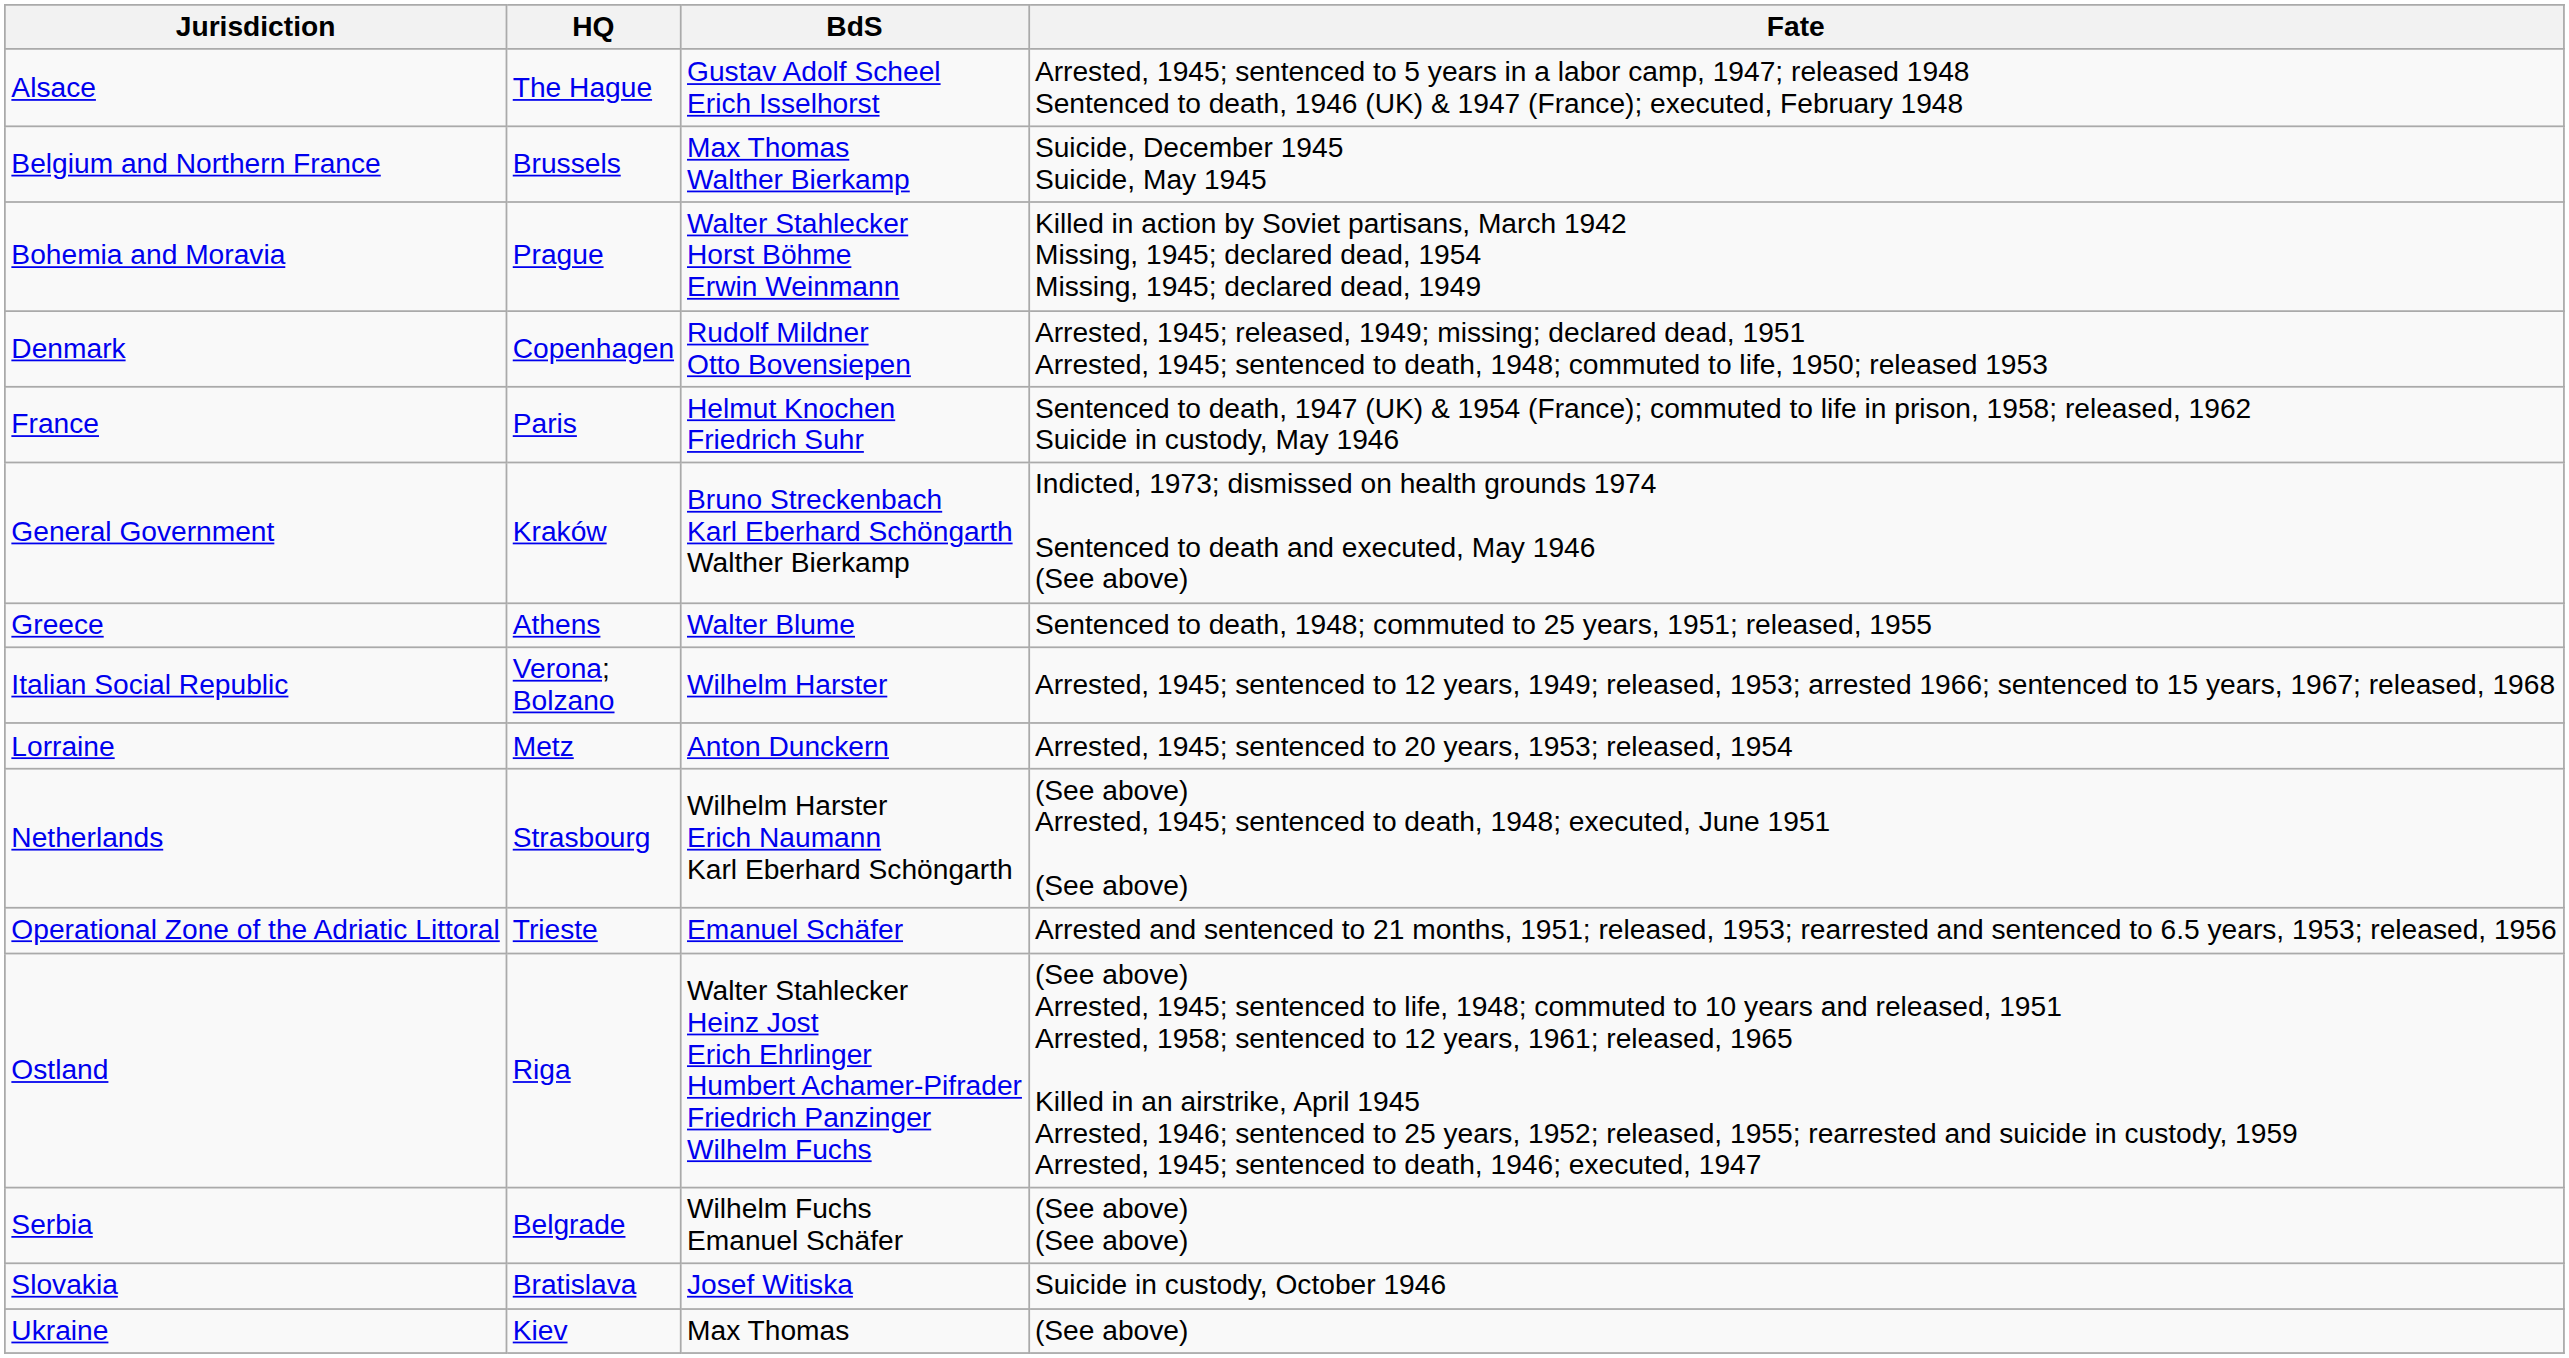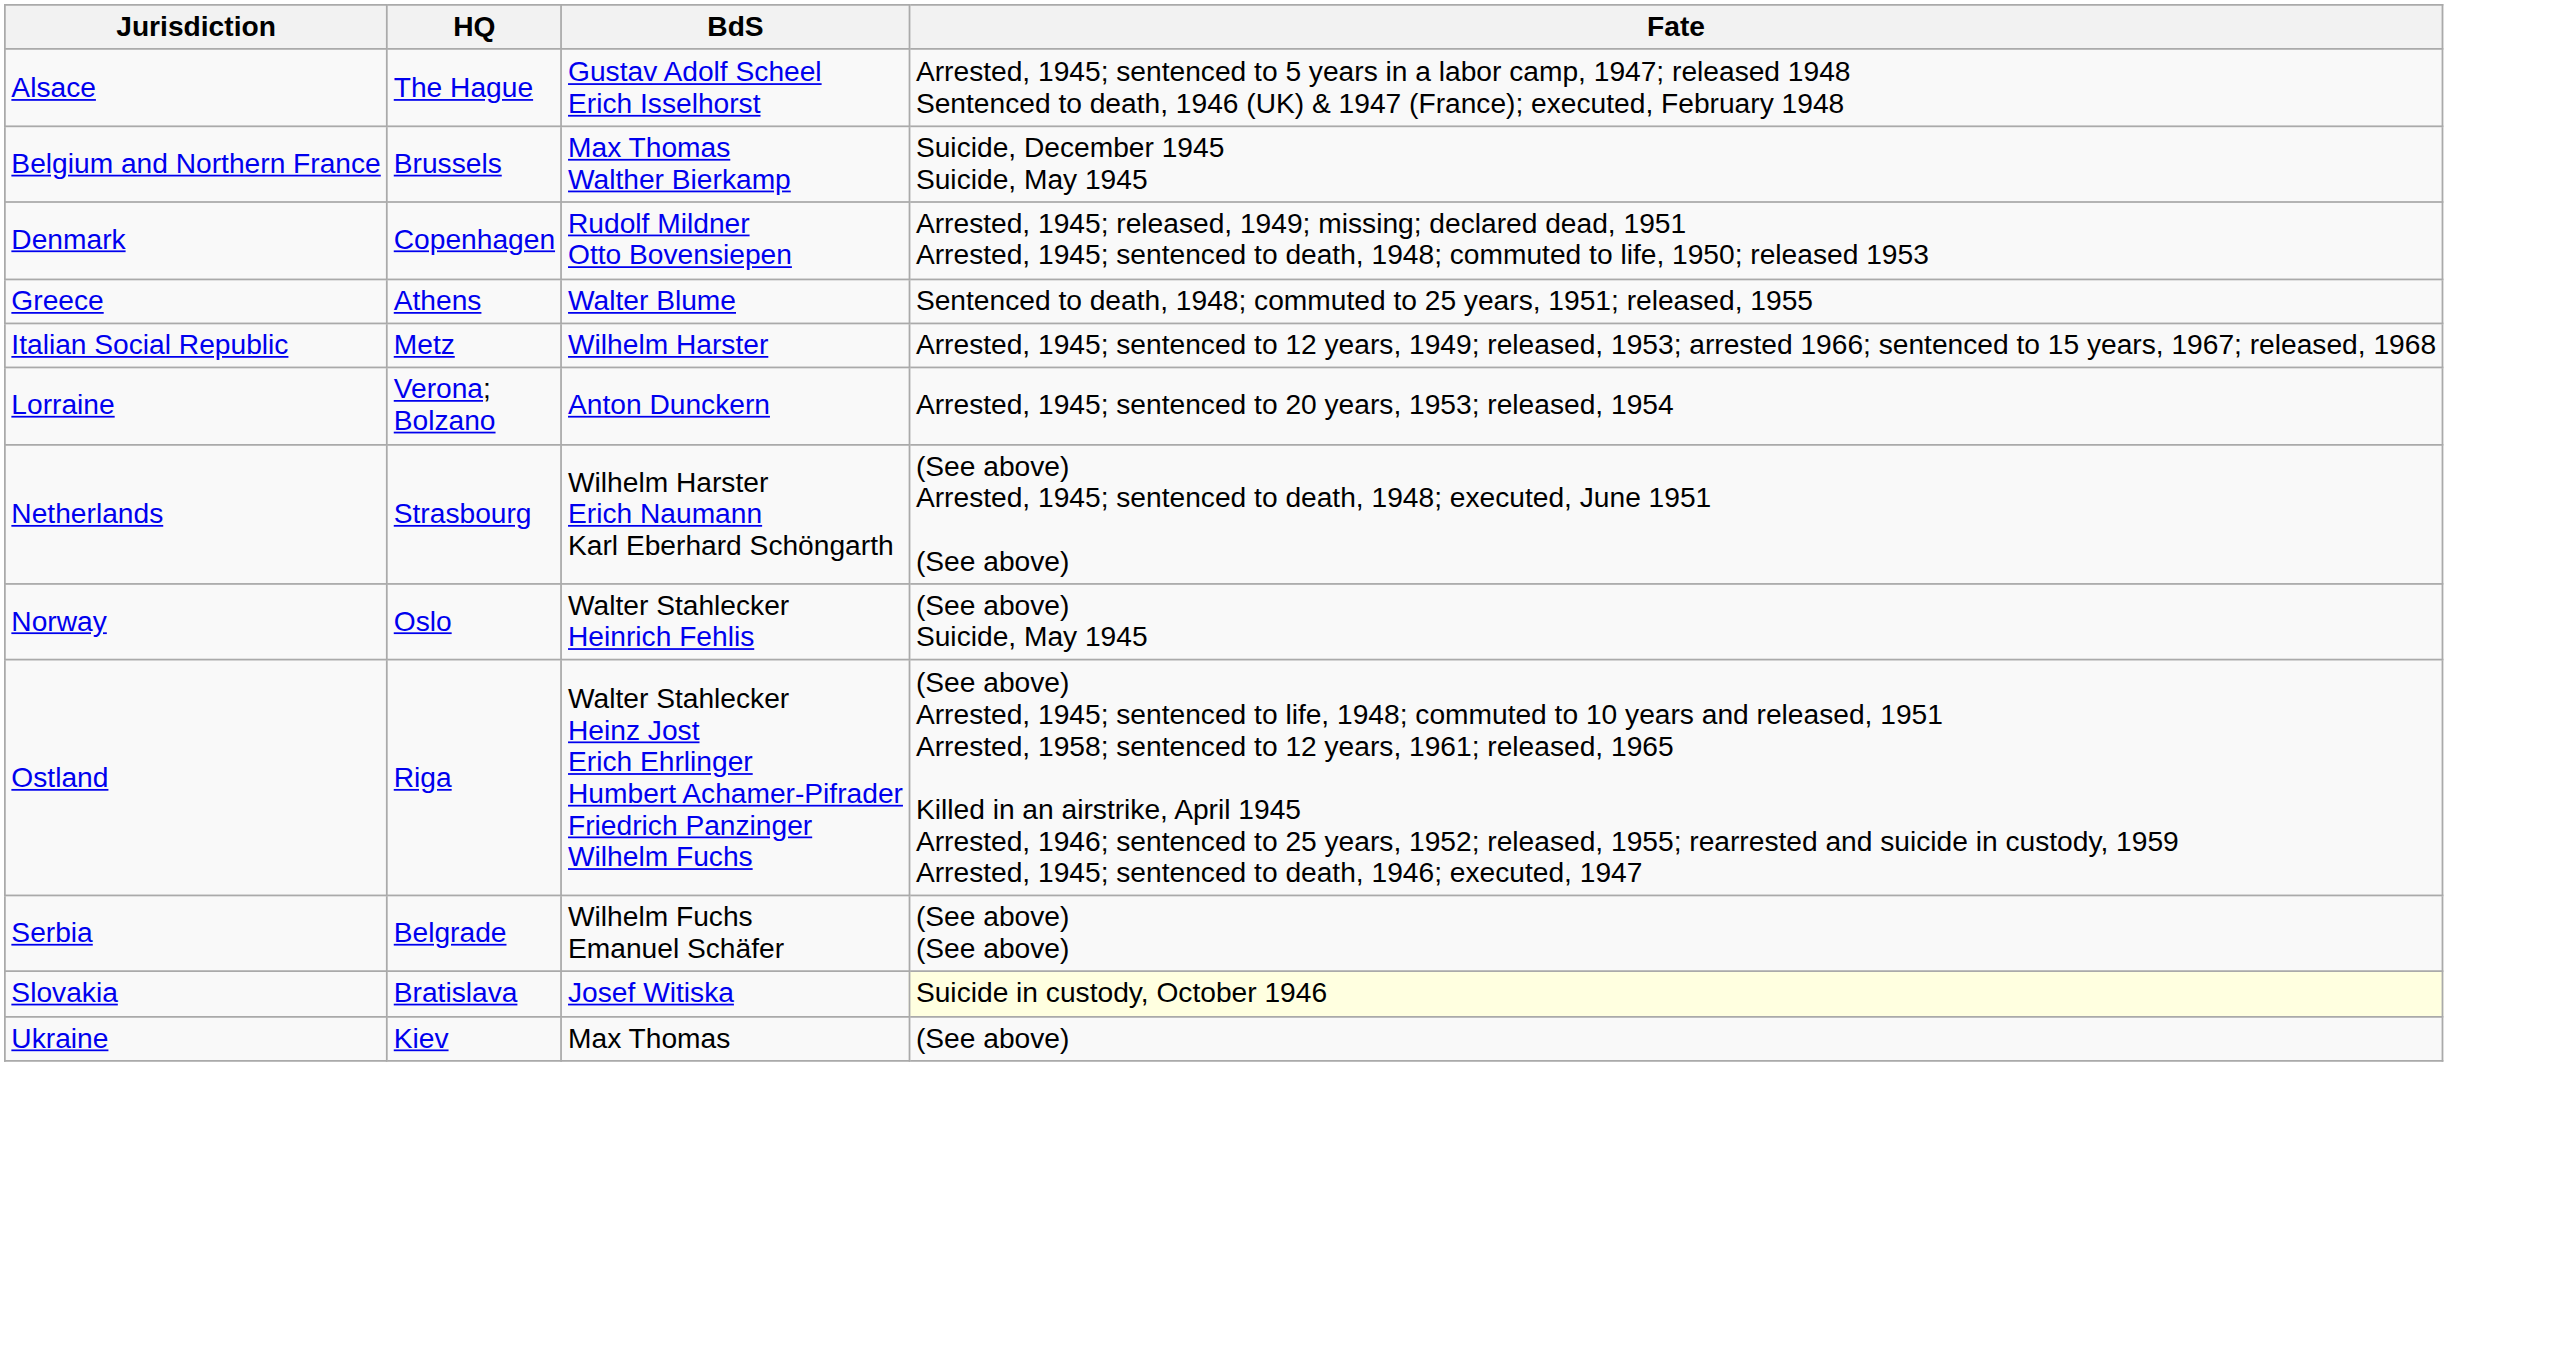- row: Bohemia and Moravia | Prague | Walter Stahlecker Horst Böhme Erwin Weinmann | Killed in action by Soviet partisans, March 1942 Missing, 1945; declared dead, 1954 Missing, 1945; declared dead, 1949
- row: France | Paris | Helmut Knochen Friedrich Suhr | Sentenced to death, 1947 (UK) & 1954 (France); commuted to life in prison, 1958; released, 1962 Suicide in custody, May 1946
- row: General Government | Kraków | Bruno Streckenbach Karl Eberhard Schöngarth Walther Bierkamp | Indicted, 1973; dismissed on health grounds 1974 Sentenced to death and executed, May 1946 (See above)
Italian Social Republic | HQ: Verona; Bolzano -> Metz
Lorraine | HQ: Metz -> Verona; Bolzano
+ row: Norway | Oslo | Walter Stahlecker Heinrich Fehlis | (See above) Suicide, May 1945
- row: Operational Zone of the Adriatic Littoral | Trieste | Emanuel Schäfer | Arrested and sentenced to 21 months, 1951; released, 1953; rearrested and sentenced to 6.5 years, 1953; released, 1956
Slovakia | Fate: no background -> lightyellow background
